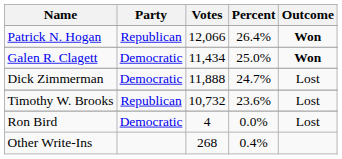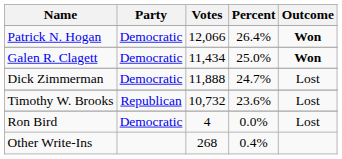Patrick N. Hogan | Party: Republican -> Democratic
